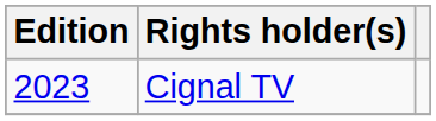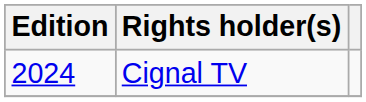Cignal TV | Edition: 2023 -> 2024
